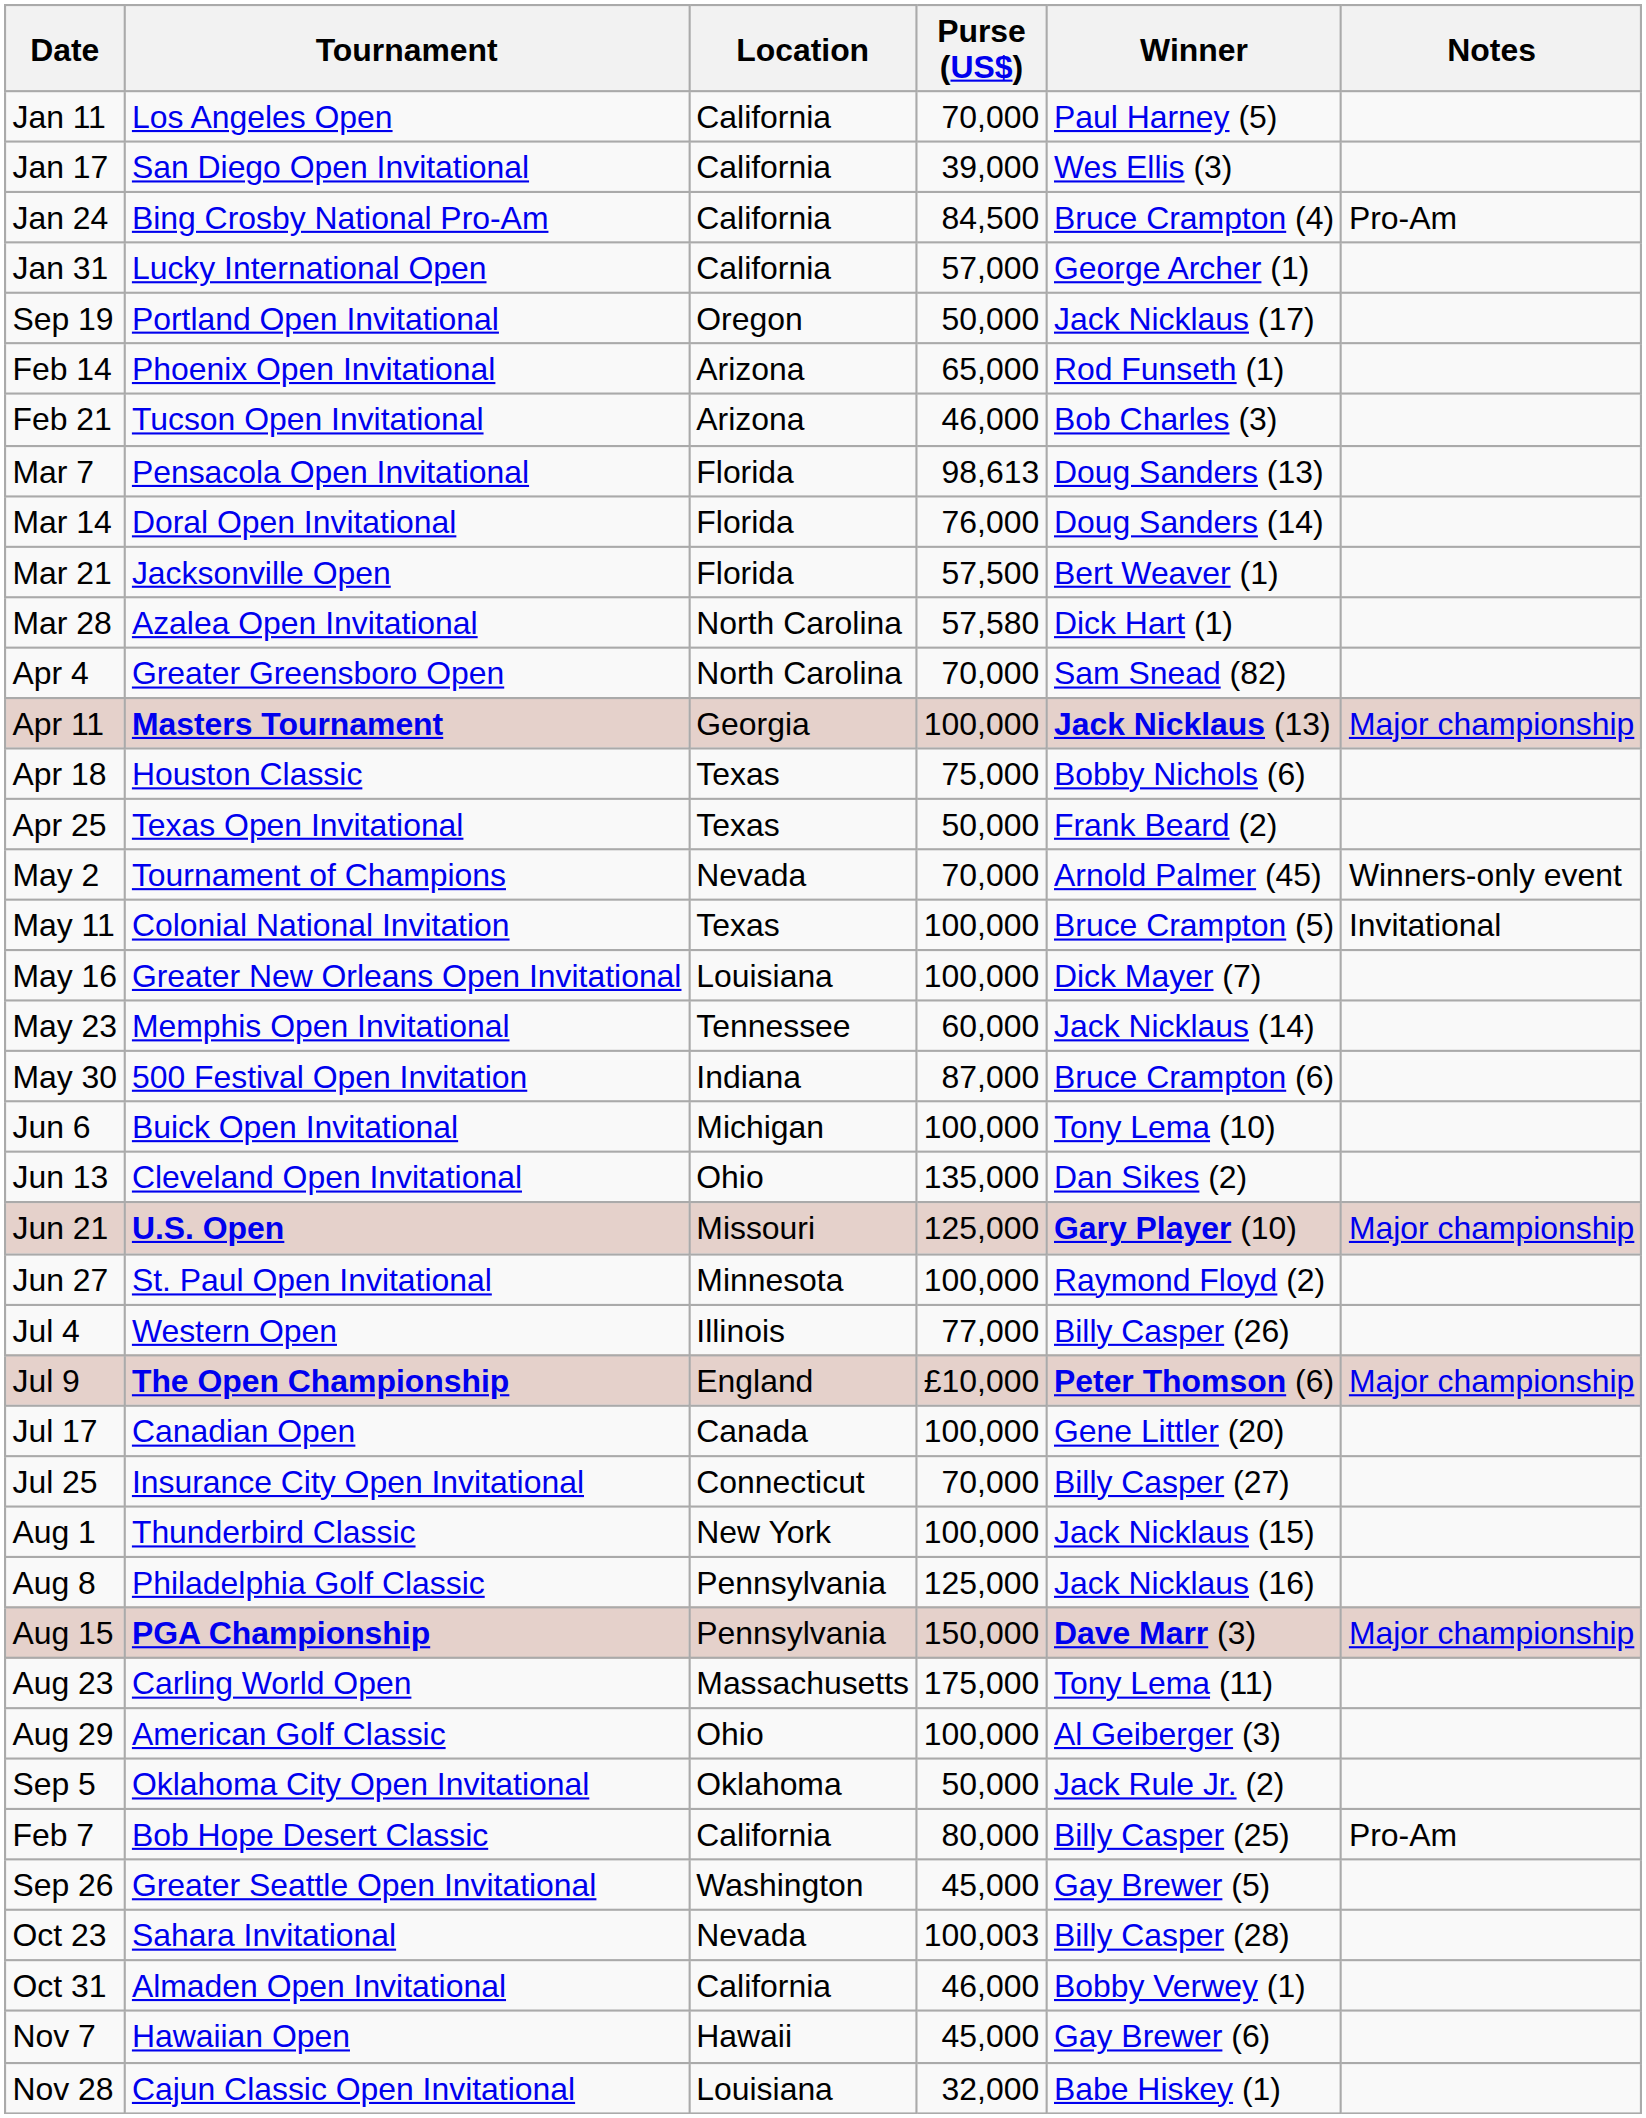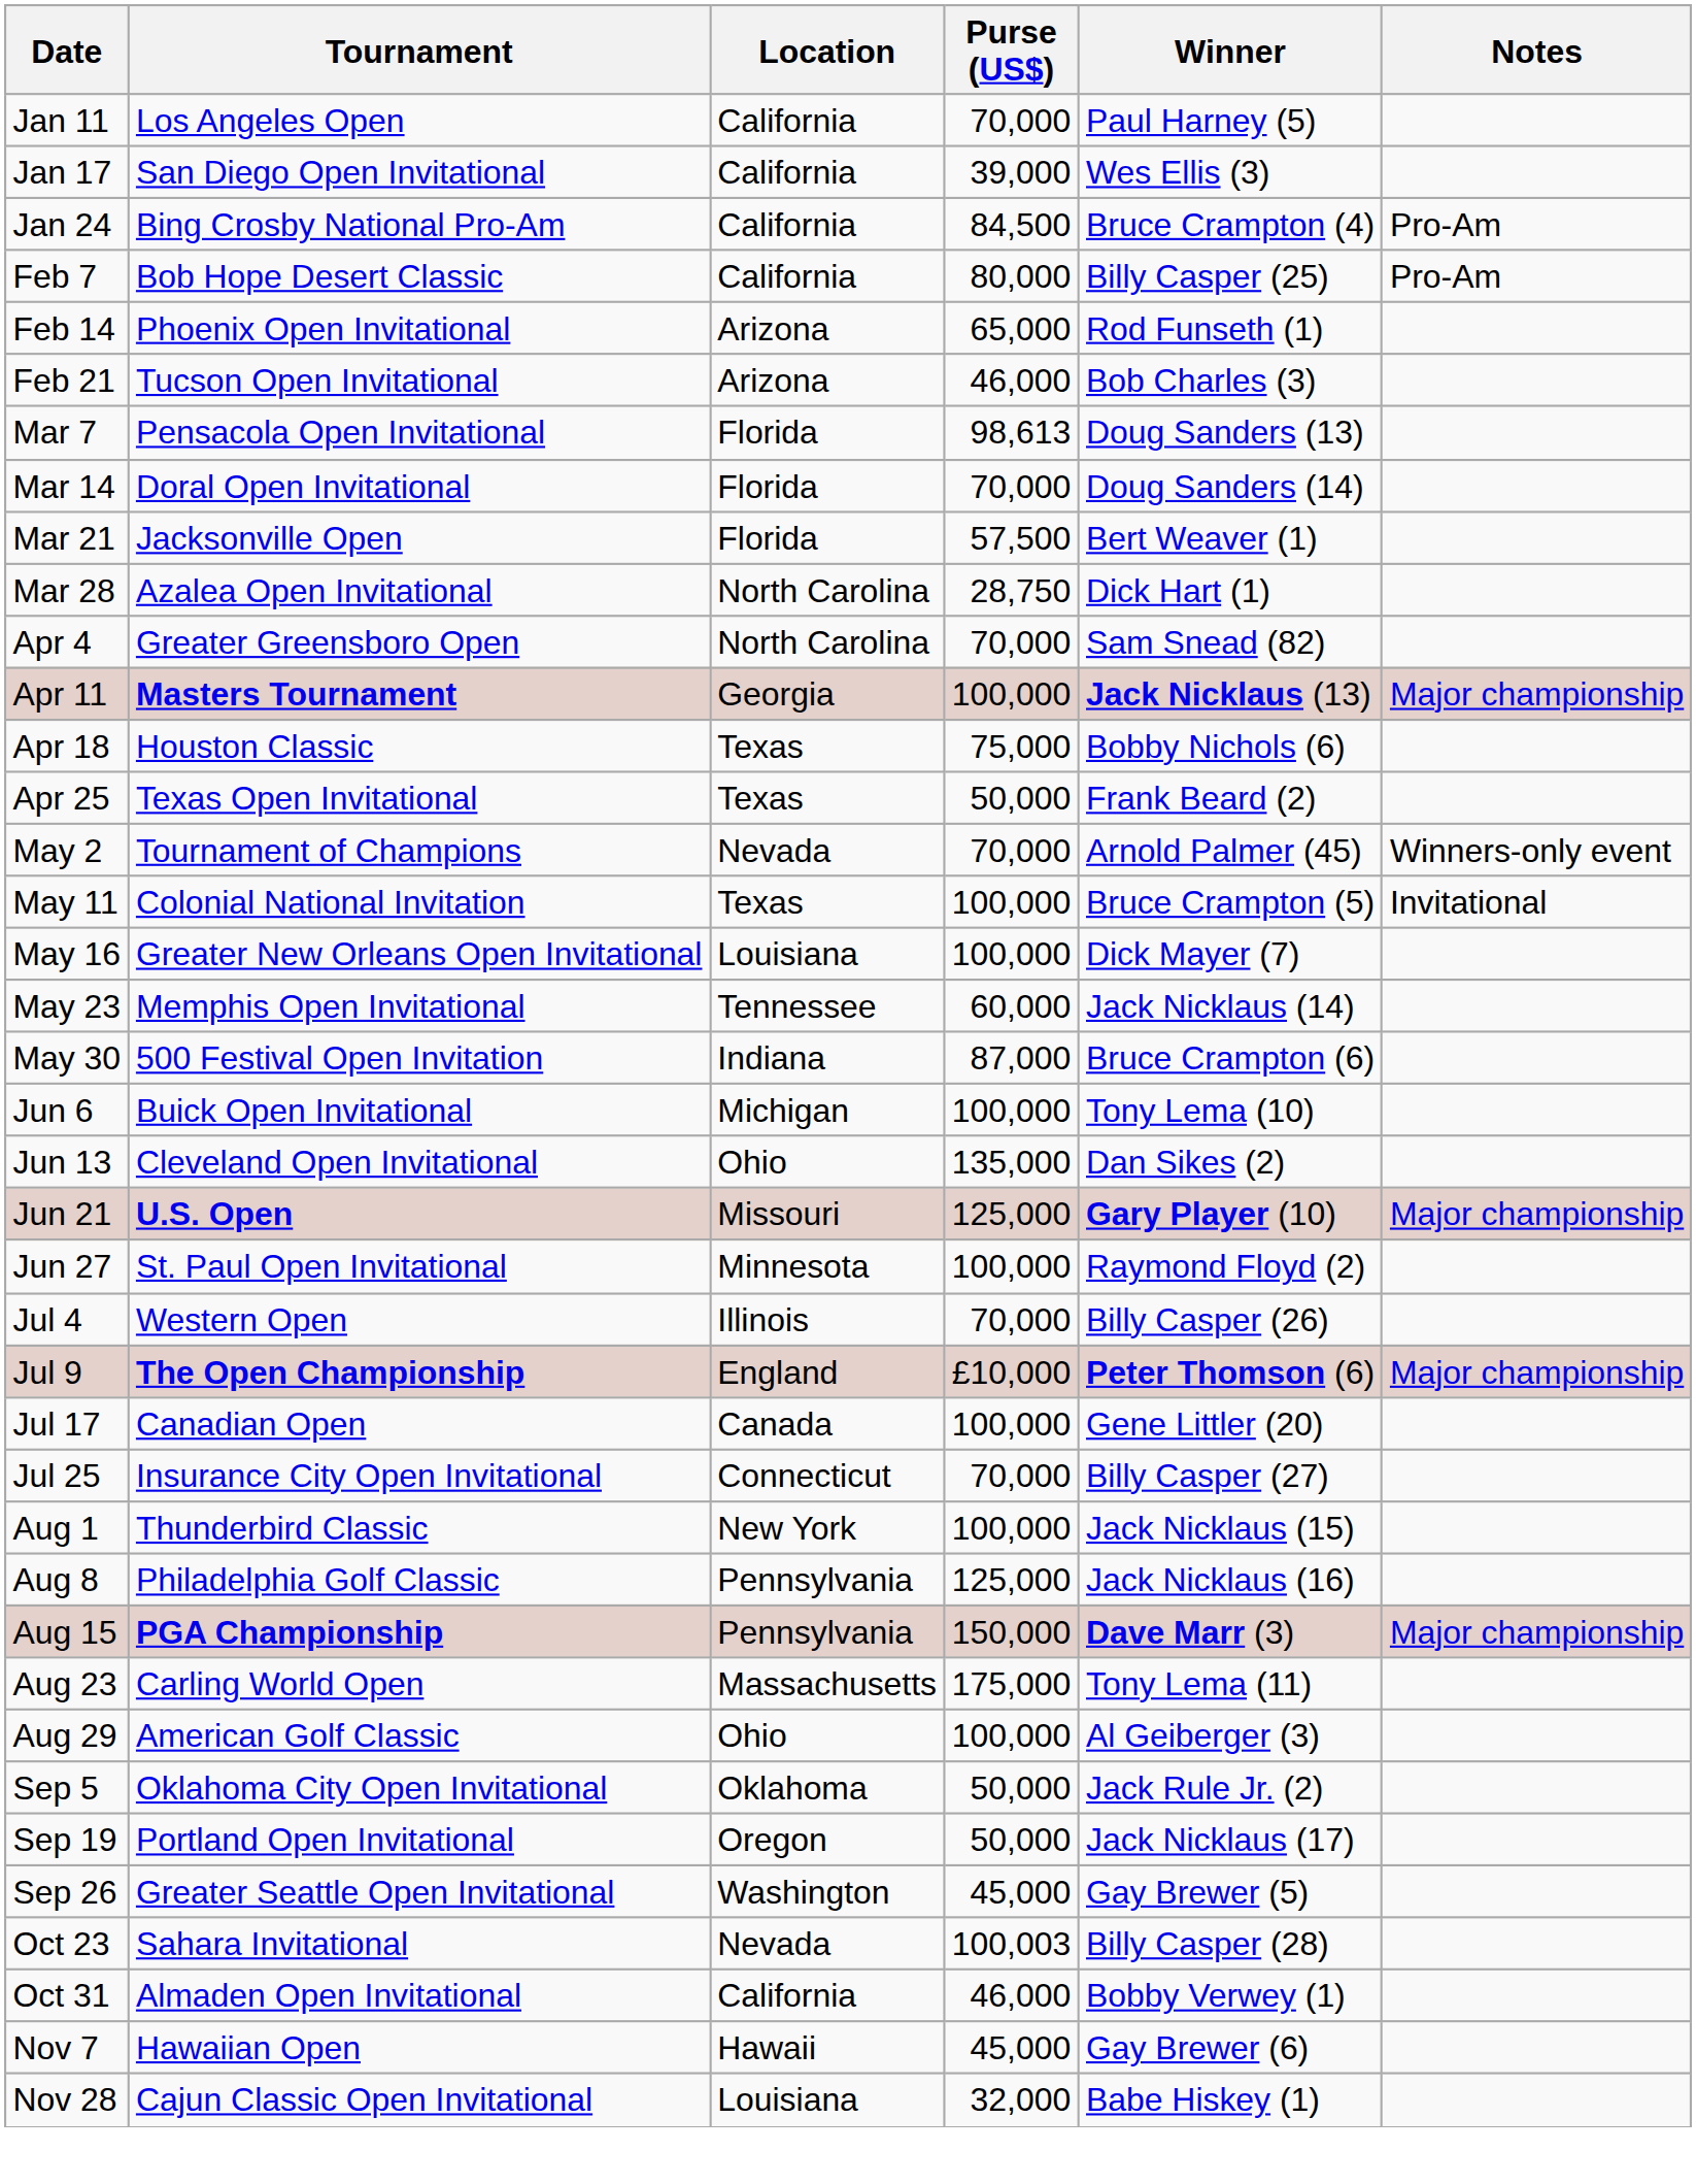- row: Jan 31 | Lucky International Open | California | 57,000 | George Archer (1)
rows swapped: Feb 7 <-> Sep 19
Mar 14 | Purse (US$): 76,000 -> 70,000
Mar 28 | Purse (US$): 57,580 -> 28,750
Jul 4 | Purse (US$): 77,000 -> 70,000
